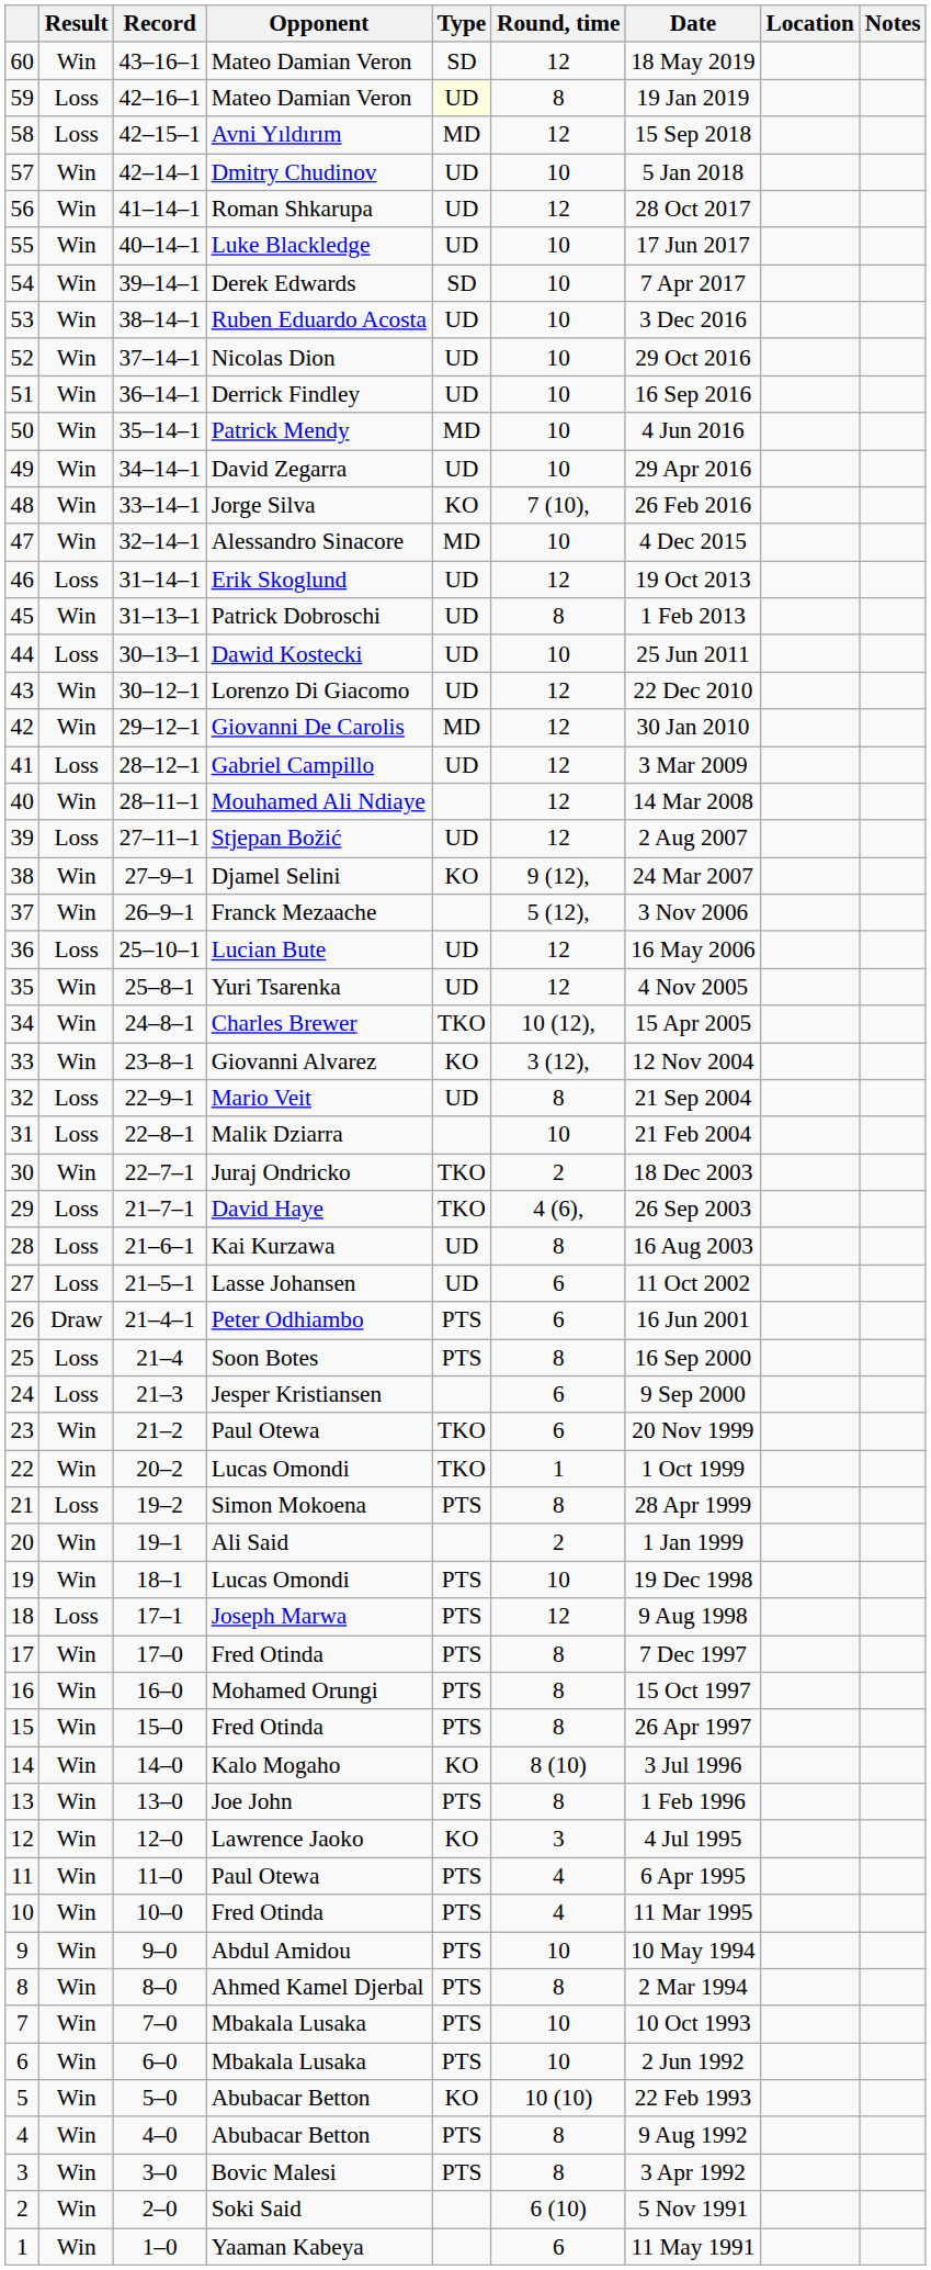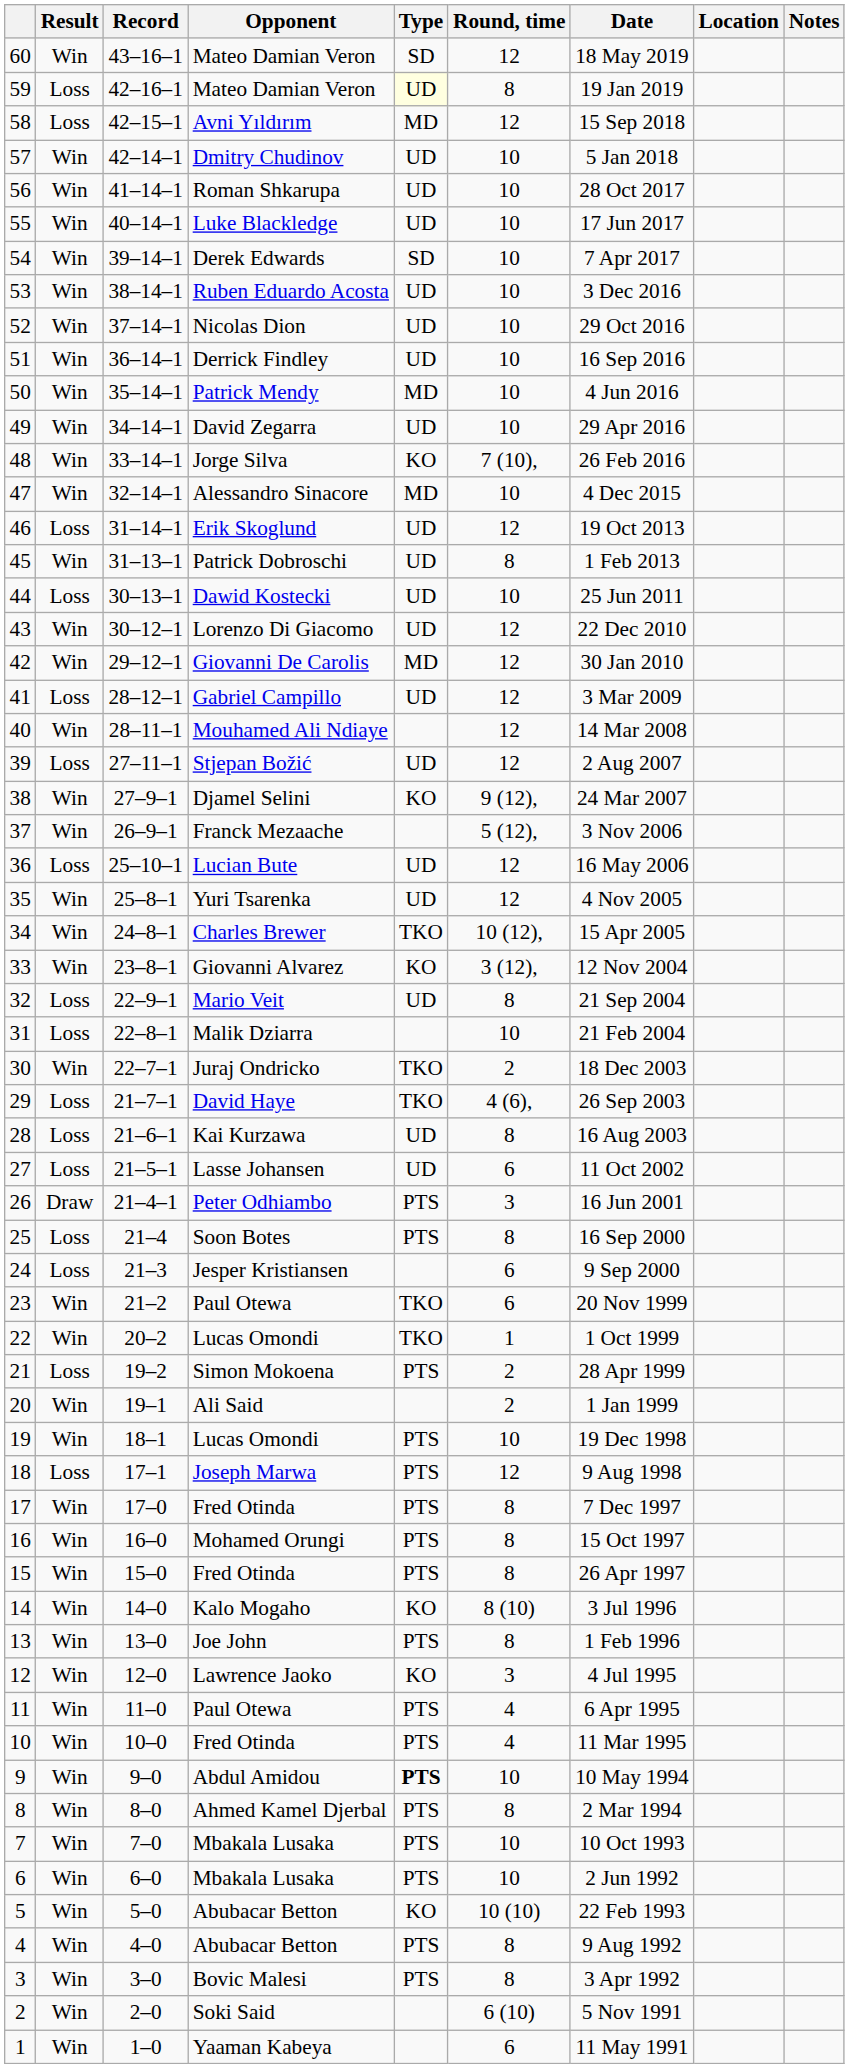56 | Round, time: 12 -> 10
26 | Round, time: 6 -> 3
21 | Round, time: 8 -> 2
9 | Type: normal -> bold
